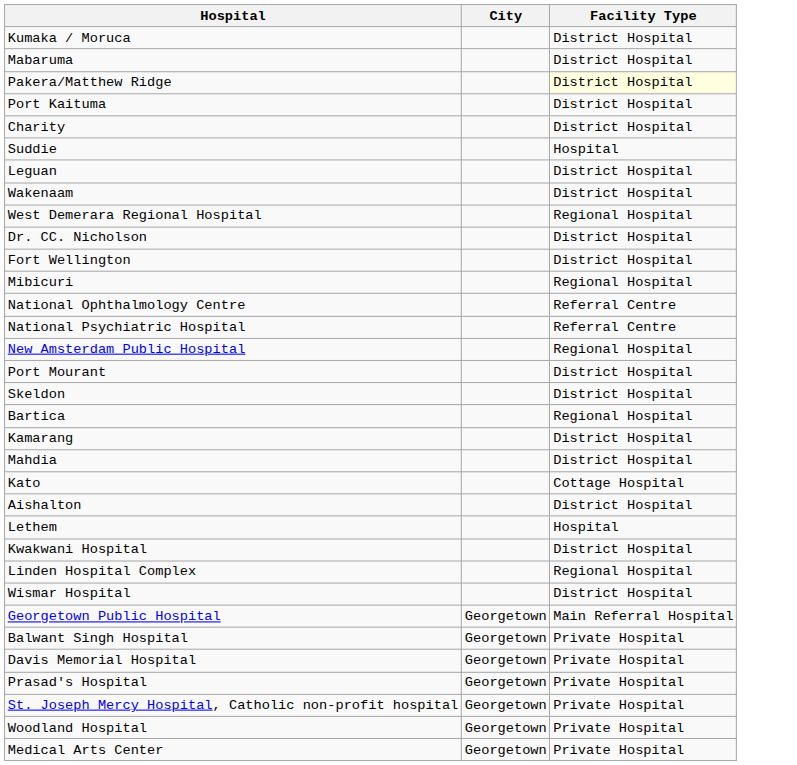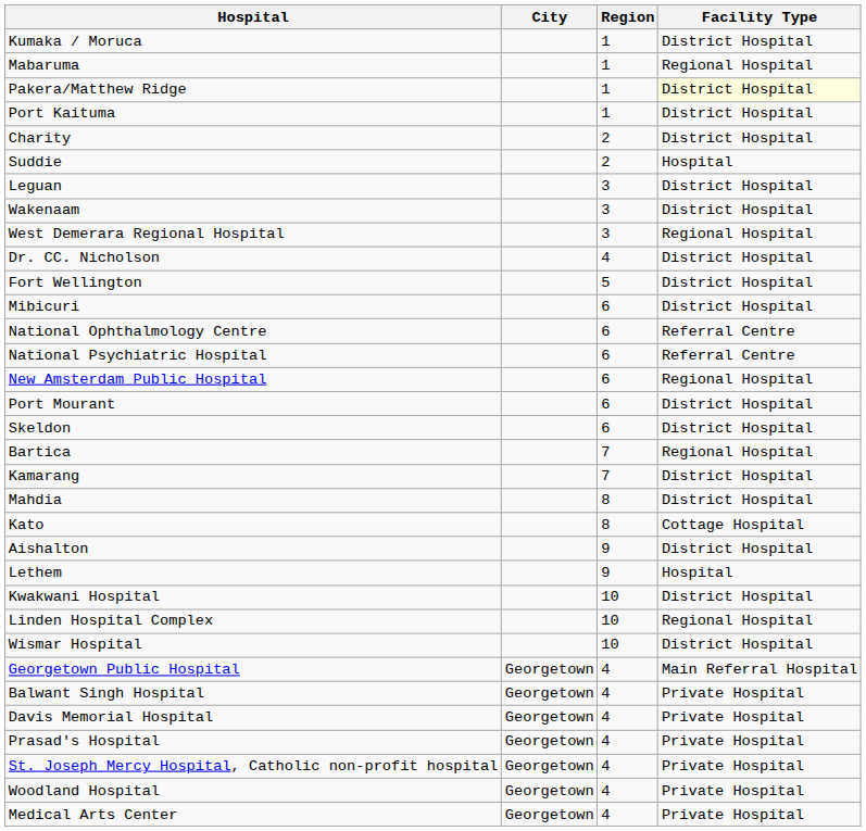+ column: Region | 1 | 1 | 1 | 1 | 2 | 2 | 3 | 3 | 3 | 4 | 5 | 6 | 6 | 6 | 6 | 6 | 6 | 7 | 7 | 8 | 8 | 9 | 9 | 10 | 10 | 10 | 4 | 4 | 4 | 4 | 4 | 4 | 4
Mabaruma | Facility Type: District Hospital -> Regional Hospital
Mibicuri | Facility Type: Regional Hospital -> District Hospital
